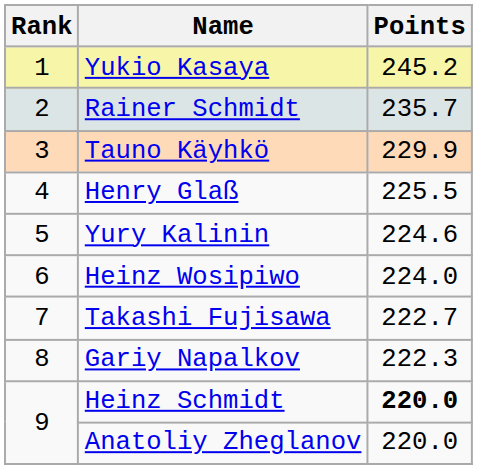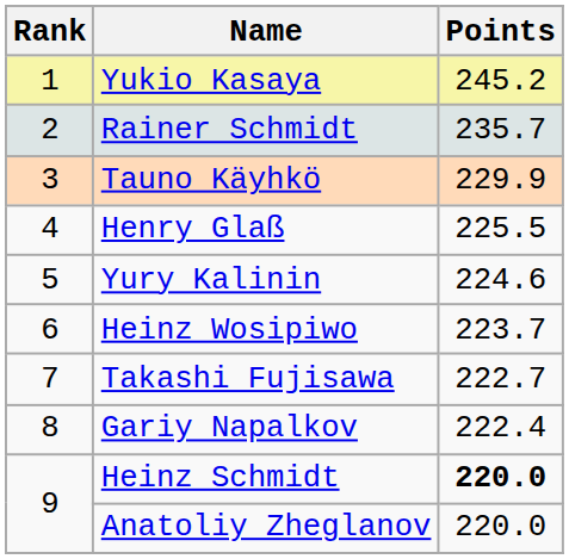Heinz Wosipiwo | Points: 224.0 -> 223.7
Gariy Napalkov | Points: 222.3 -> 222.4
